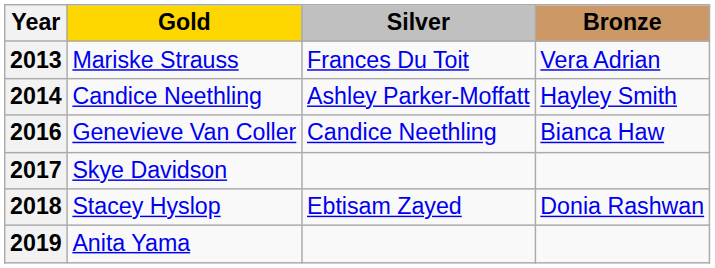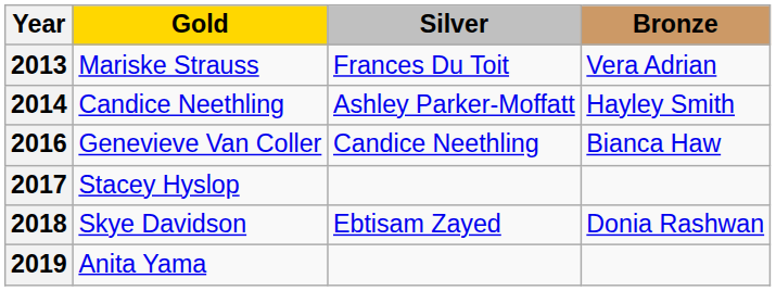2017 | Gold: Skye Davidson -> Stacey Hyslop
2018 | Gold: Stacey Hyslop -> Skye Davidson
